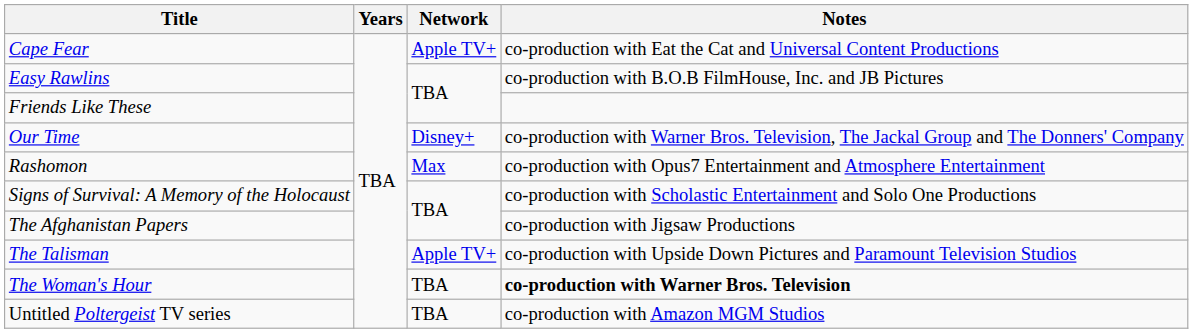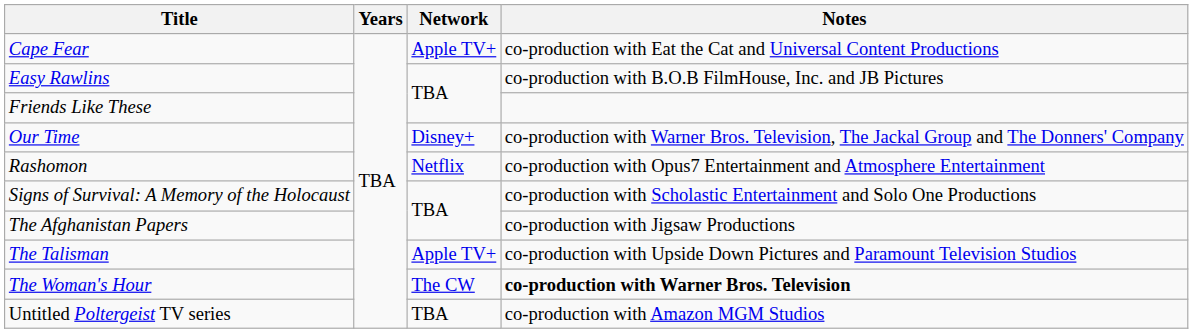Rashomon | Network: Max -> Netflix
The Woman's Hour | Network: TBA -> The CW
